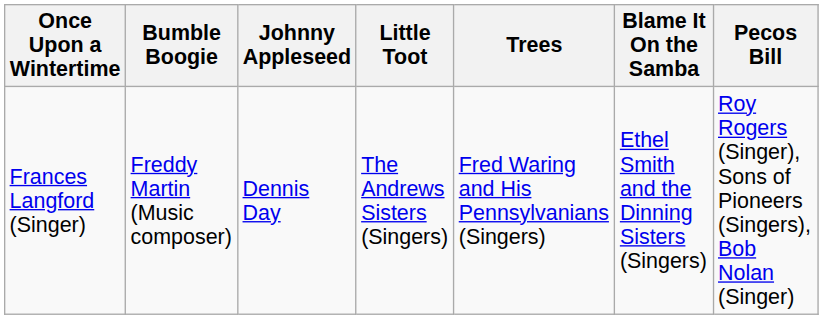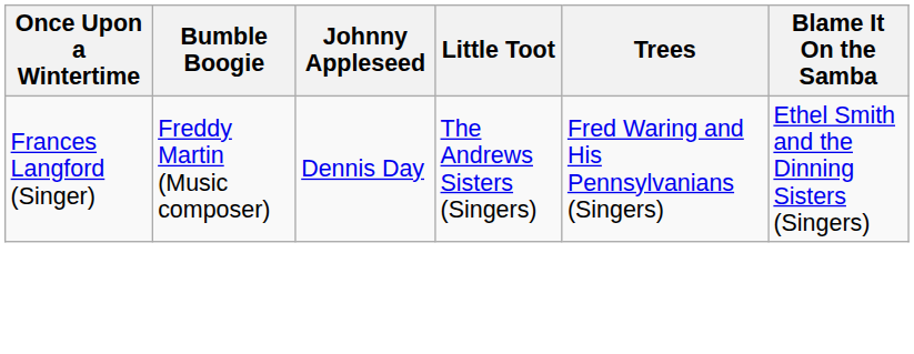- column: Pecos Bill | Roy Rogers (Singer), Sons of Pioneers (Singers), Bob Nolan (Singer)
